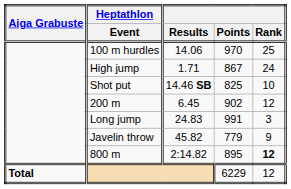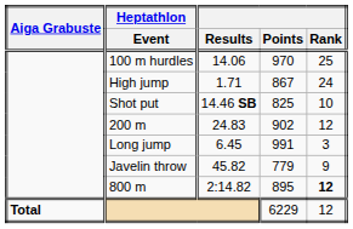200 m | Results: 6.45 -> 24.83
Long jump | Results: 24.83 -> 6.45
